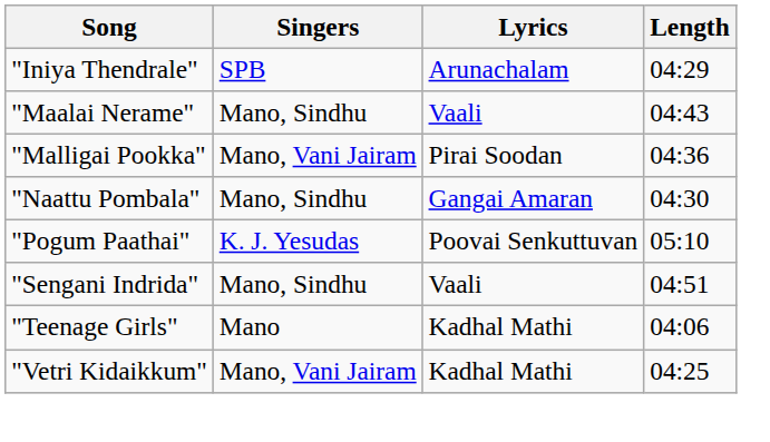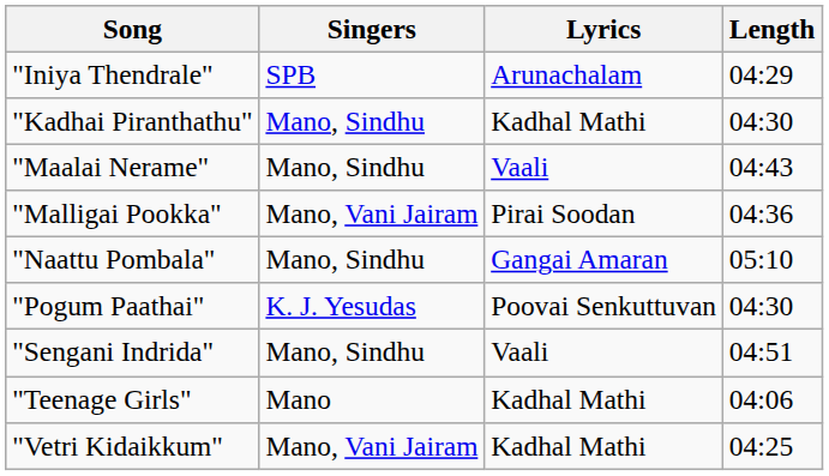+ row: "Kadhai Piranthathu" | Mano, Sindhu | Kadhal Mathi | 04:30
"Naattu Pombala" | Length: 04:30 -> 05:10
"Pogum Paathai" | Length: 05:10 -> 04:30
